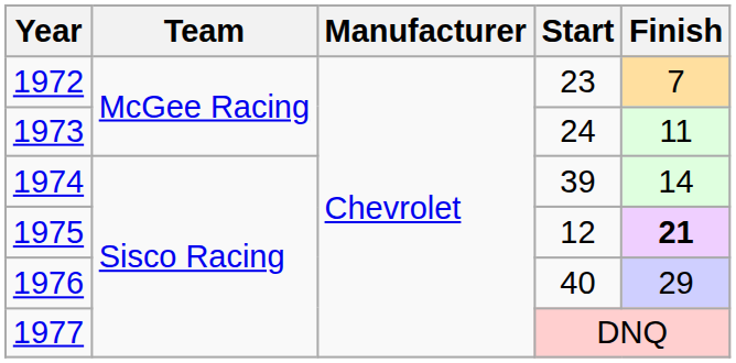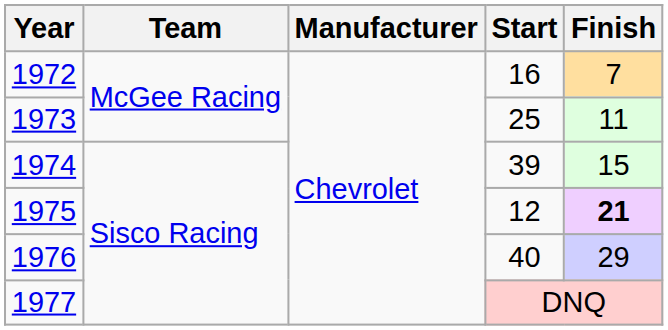1972 | Start: 23 -> 16
1973 | Start: 24 -> 25
1974 | Finish: 14 -> 15
